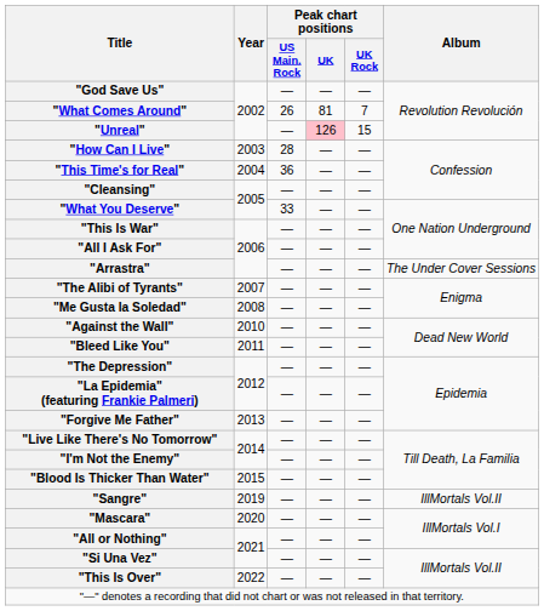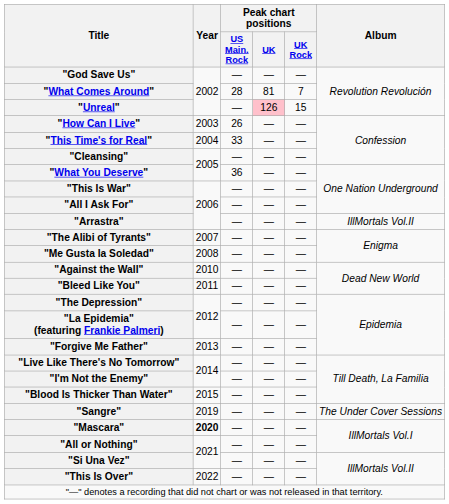"What Comes Around" | Peak chart positions / US Main. Rock: 26 -> 28
"How Can I Live" | Peak chart positions / US Main. Rock: 28 -> 26
"This Time's for Real" | Peak chart positions / US Main. Rock: 36 -> 33
"What You Deserve" | Peak chart positions / US Main. Rock: 33 -> 36
"Arrastra" | Album: The Under Cover Sessions -> IllMortals Vol.II
"Sangre" | Album: IllMortals Vol.II -> The Under Cover Sessions
"Mascara" | Year: normal -> bold
